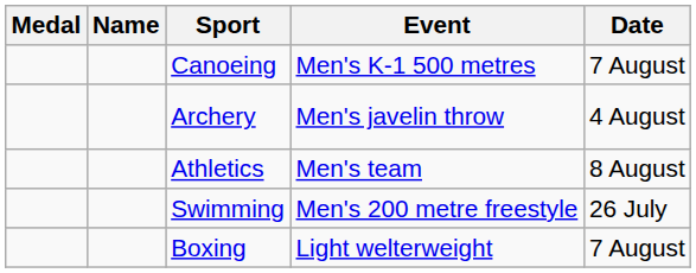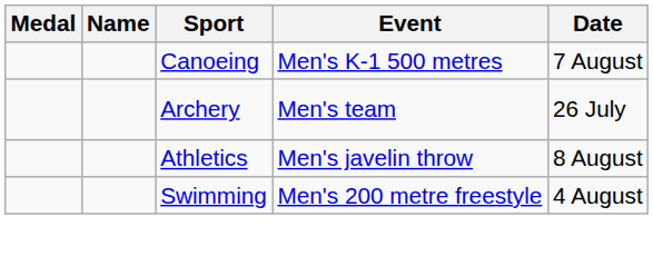Archery | Event: Men's javelin throw -> Men's team
Archery | Date: 4 August -> 26 July
Athletics | Event: Men's team -> Men's javelin throw
Swimming | Date: 26 July -> 4 August
- row: Boxing | Light welterweight | 7 August
